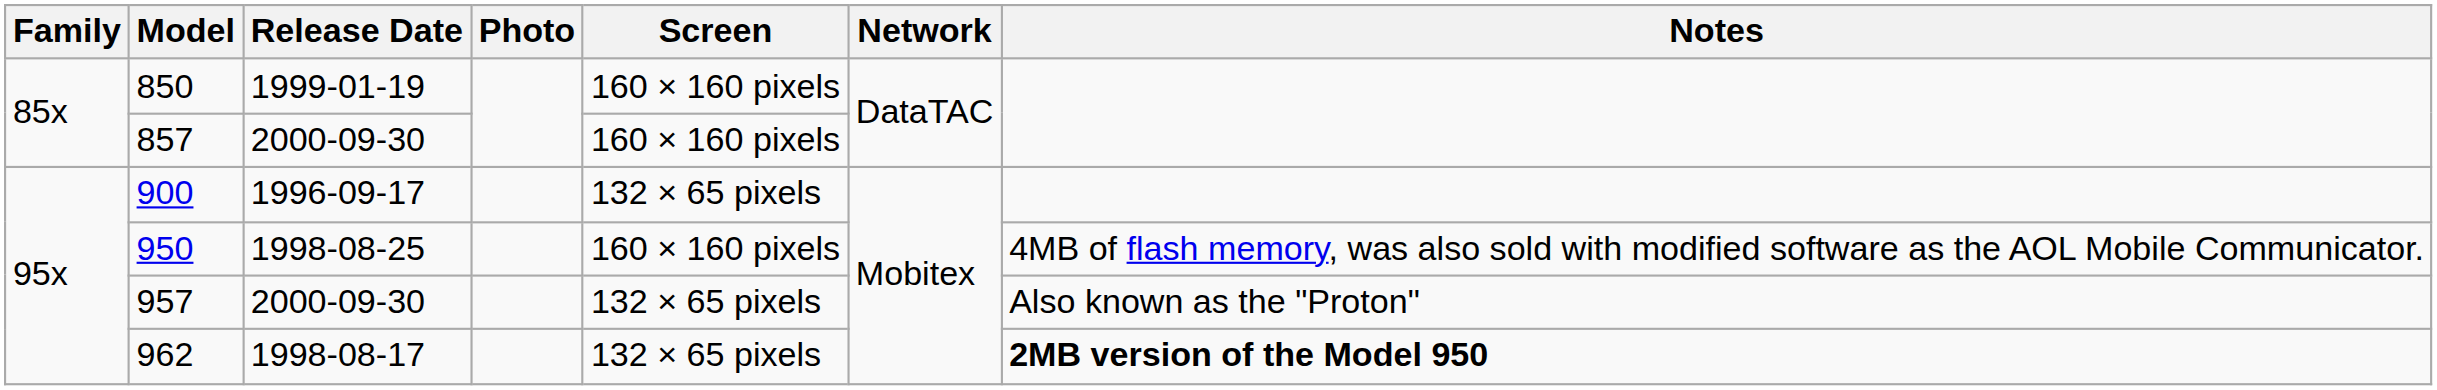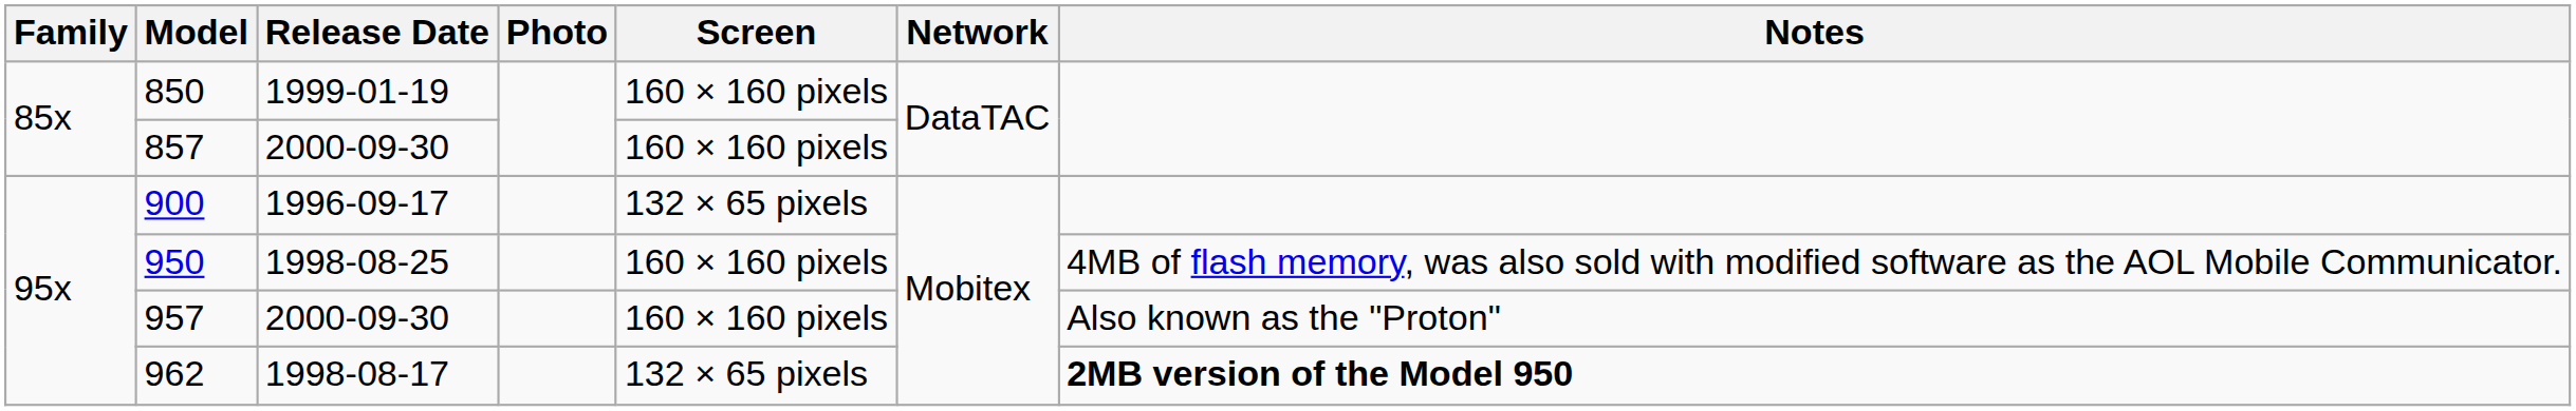957 | Screen: 132 × 65 pixels -> 160 × 160 pixels
